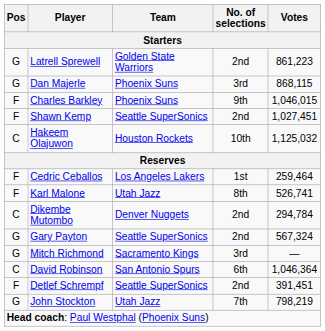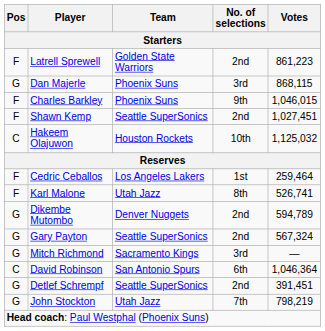Latrell Sprewell | Pos: G -> F
Dikembe Mutombo | Pos: C -> G
Dikembe Mutombo | Votes: 294,784 -> 594,789
Detlef Schrempf | Pos: F -> G
